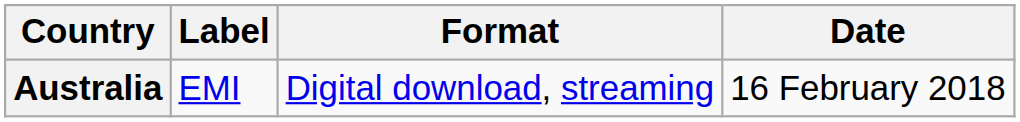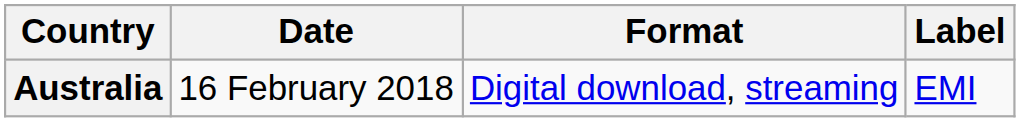columns swapped: Date <-> Label
